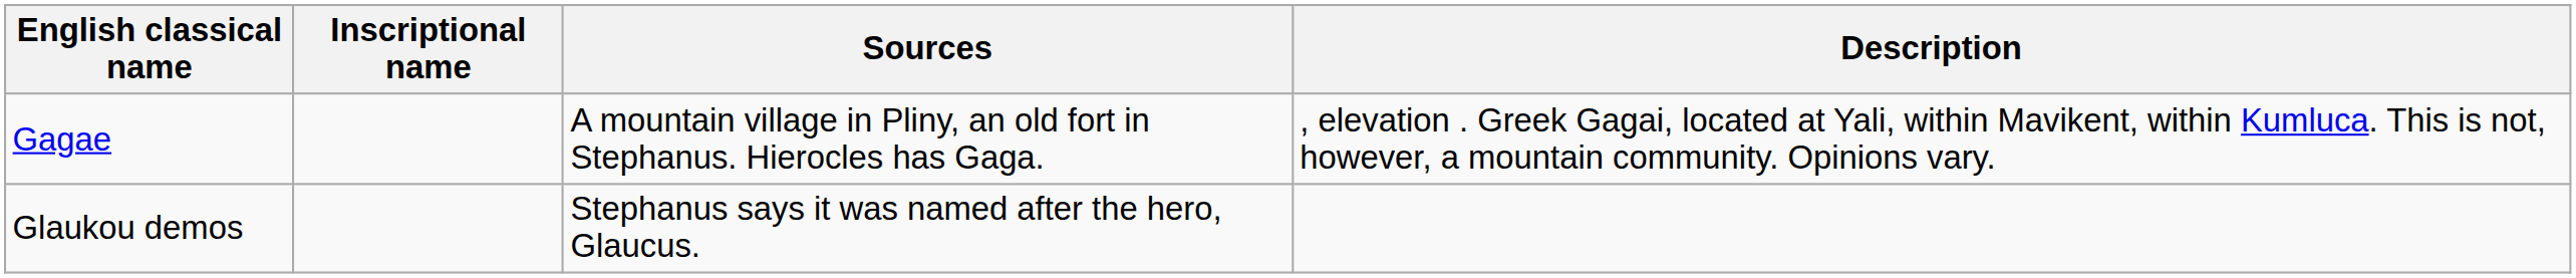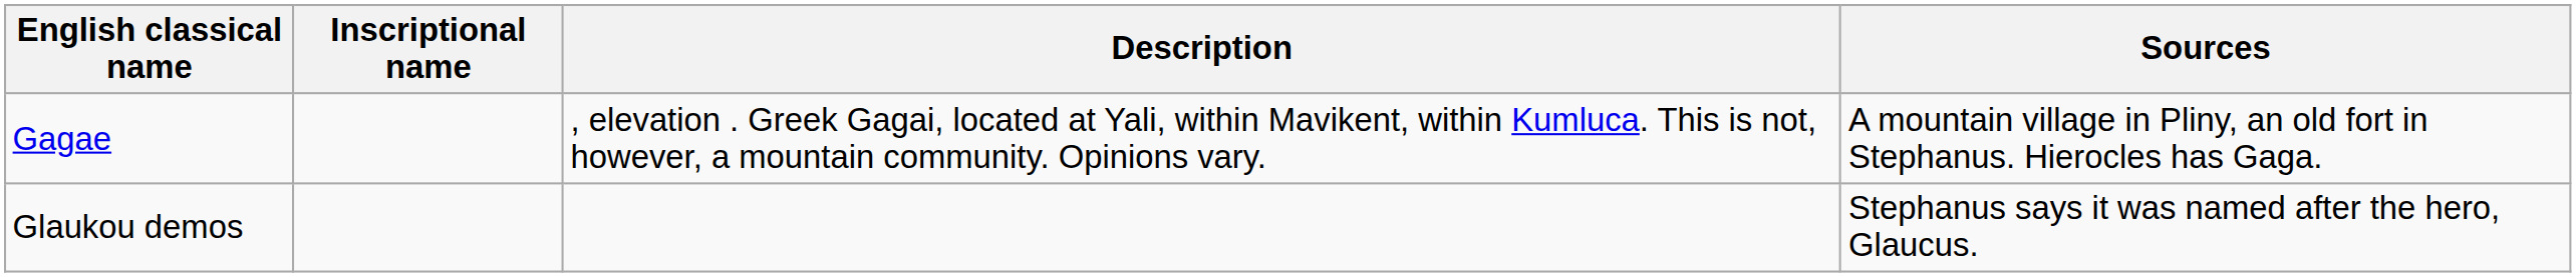columns swapped: Description <-> Sources
